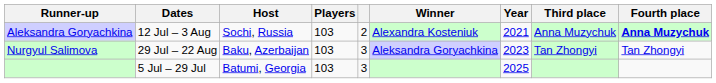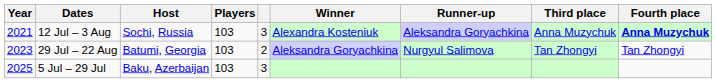columns swapped: Year <-> Runner-up
12 Jul – 3 Aug | column 5: 2 -> 3
29 Jul – 22 Aug | Host: Baku, Azerbaijan -> Batumi, Georgia
29 Jul – 22 Aug | column 5: 3 -> 2
5 Jul – 29 Jul | Host: Batumi, Georgia -> Baku, Azerbaijan
